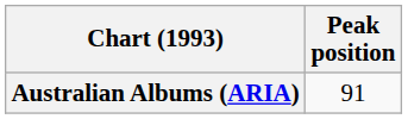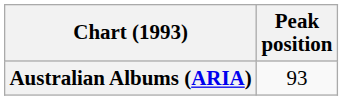Australian Albums (ARIA) | Peak position: 91 -> 93
